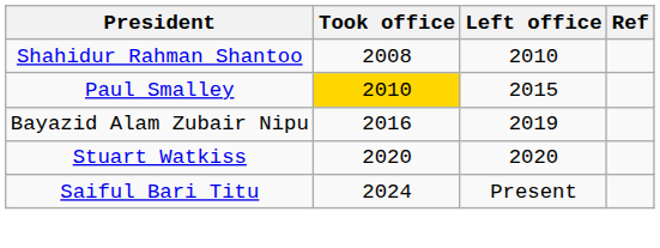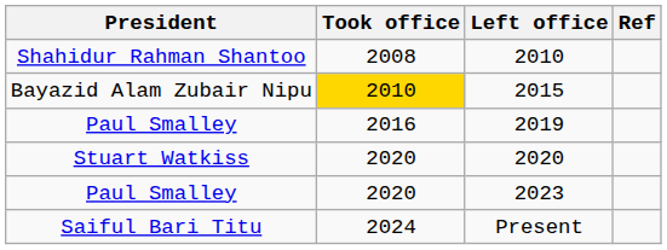2015 | President: Paul Smalley -> Bayazid Alam Zubair Nipu
2019 | President: Bayazid Alam Zubair Nipu -> Paul Smalley
+ row: Paul Smalley | 2020 | 2023
